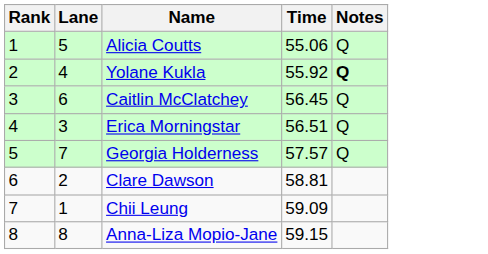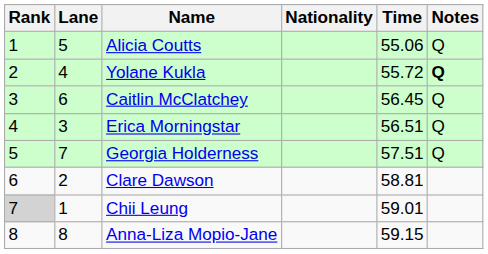+ column: Nationality
Yolane Kukla | Time: 55.92 -> 55.72
Georgia Holderness | Time: 57.57 -> 57.51
Chii Leung | Rank: no background -> lightgrey background
Chii Leung | Time: 59.09 -> 59.01
